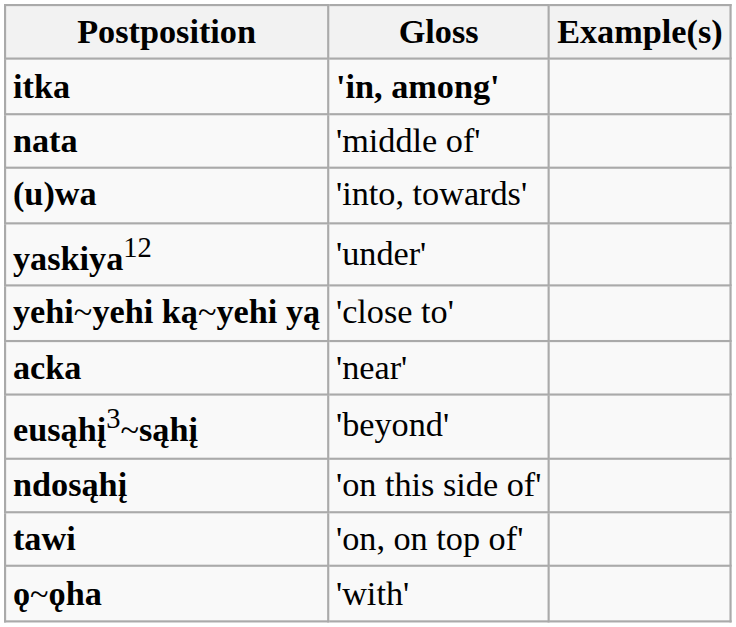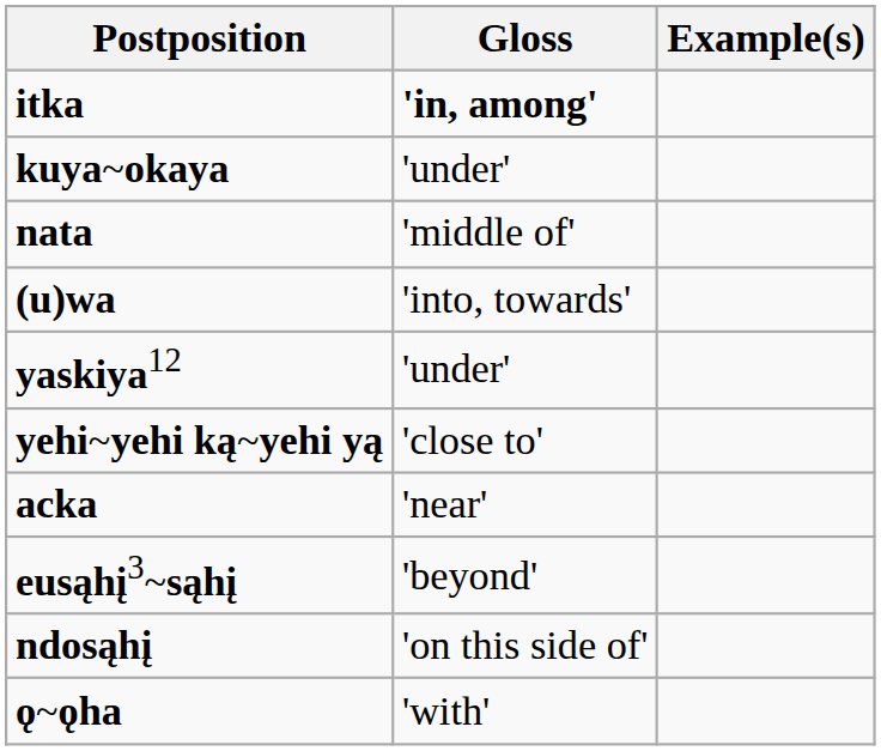+ row: kuya~okaya | 'under'
- row: tawi | 'on, on top of'
